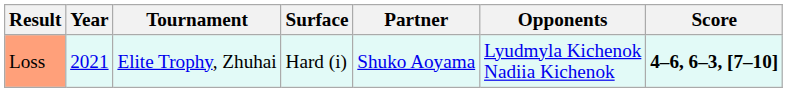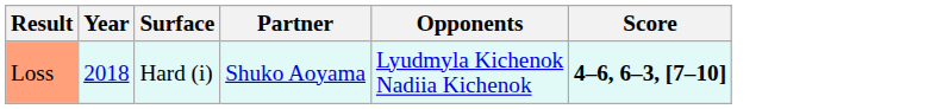- column: Tournament | Elite Trophy, Zhuhai
Loss | Year: 2021 -> 2018
